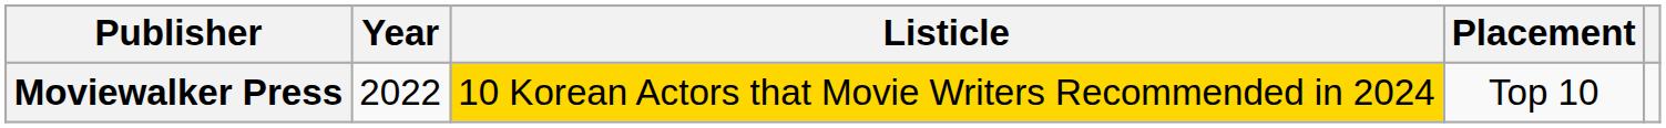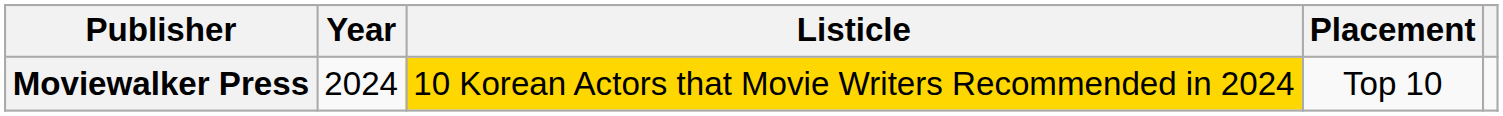Moviewalker Press | Year: 2022 -> 2024
